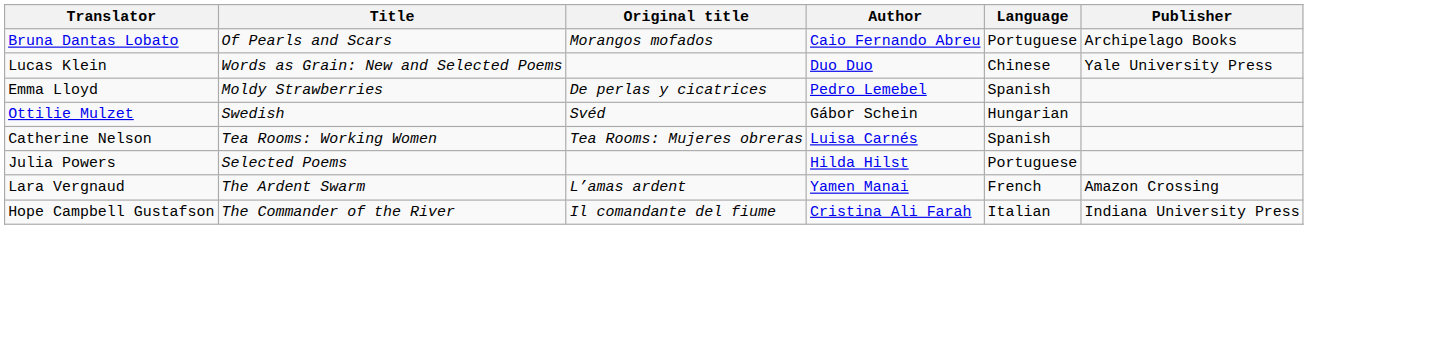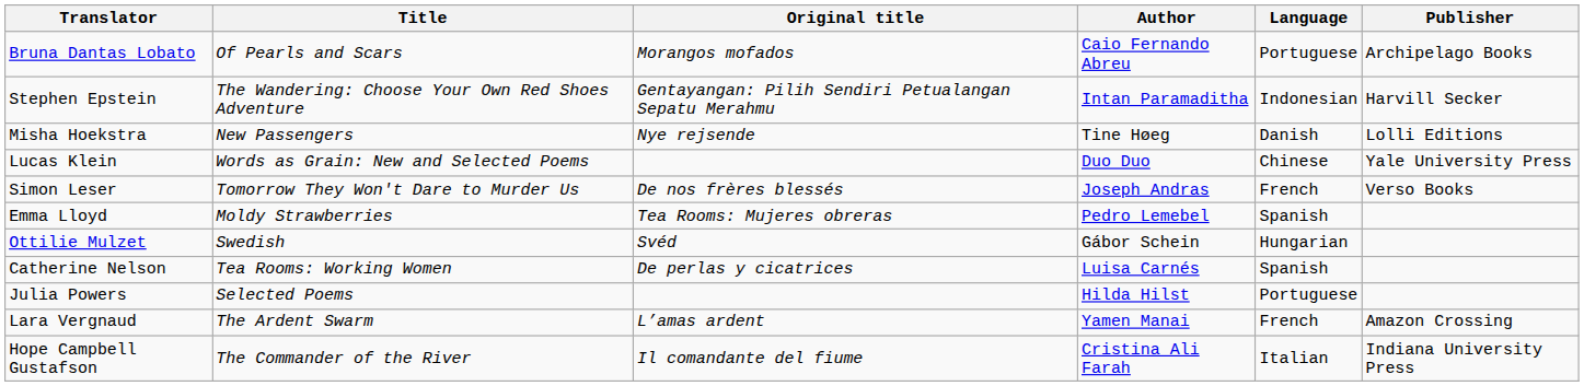+ row: Stephen Epstein | The Wandering: Choose Your Own Red Shoes Adventure | Gentayangan: Pilih Sendiri Petualangan Sepatu Merahmu | Intan Paramaditha | Indonesian | Harvill Secker
+ row: Misha Hoekstra | New Passengers | Nye rejsende | Tine Høeg | Danish | Lolli Editions
+ row: Simon Leser | Tomorrow They Won't Dare to Murder Us | De nos frères blessés | Joseph Andras | French | Verso Books
Emma Lloyd | Original title: De perlas y cicatrices -> Tea Rooms: Mujeres obreras
Catherine Nelson | Original title: Tea Rooms: Mujeres obreras -> De perlas y cicatrices
